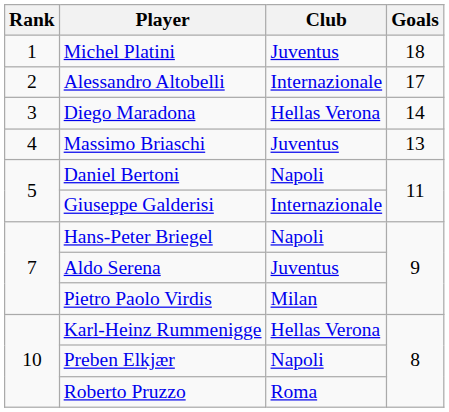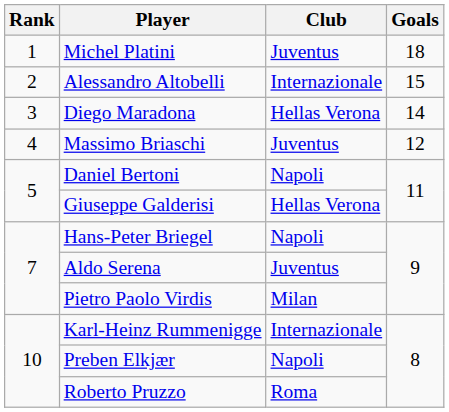Alessandro Altobelli | Goals: 17 -> 15
Massimo Briaschi | Goals: 13 -> 12
Giuseppe Galderisi | Club: Internazionale -> Hellas Verona
Karl-Heinz Rummenigge | Club: Hellas Verona -> Internazionale
